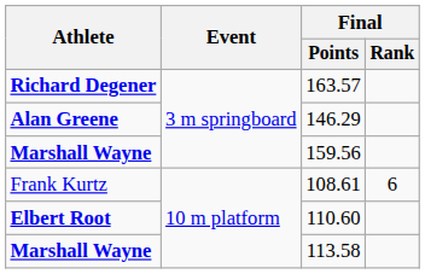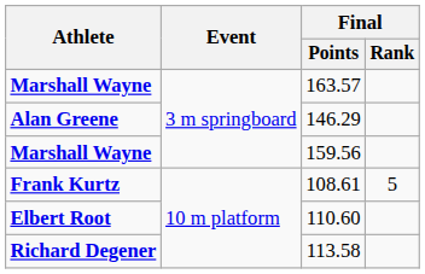163.57 | Athlete: Richard Degener -> Marshall Wayne
108.61 | Athlete: normal -> bold
108.61 | Final / Rank: 6 -> 5
113.58 | Athlete: Marshall Wayne -> Richard Degener
